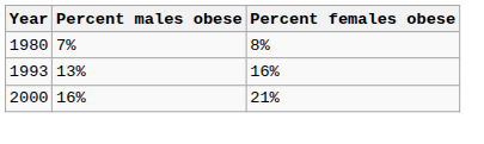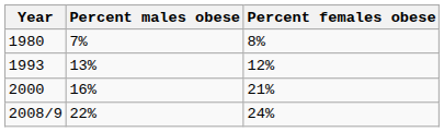1993 | Percent females obese: 16% -> 12%
+ row: 2008/9 | 22% | 24%
